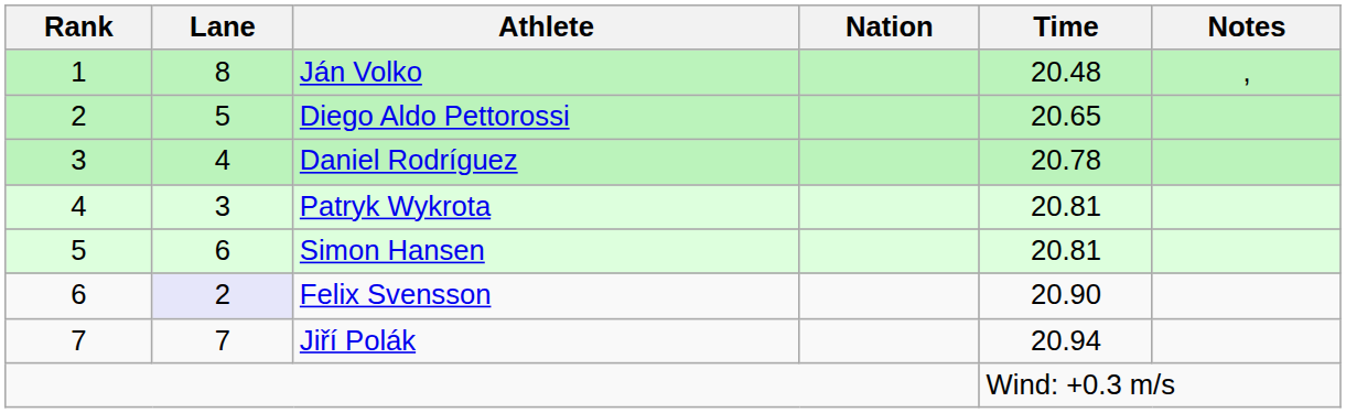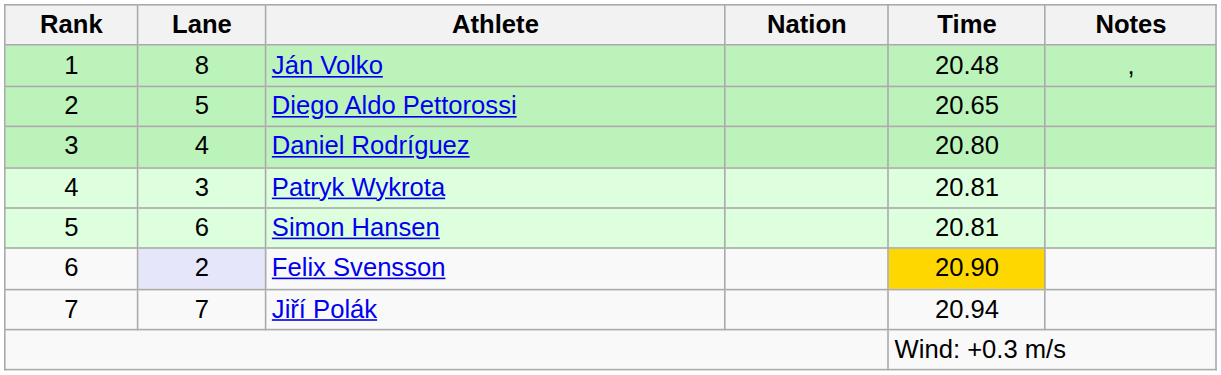Daniel Rodríguez | Time: 20.78 -> 20.80
Felix Svensson | Time: no background -> gold background
